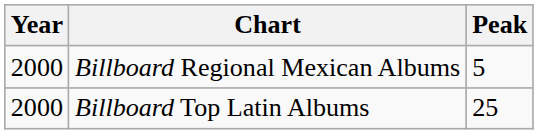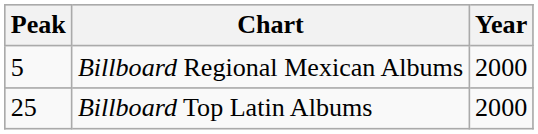columns swapped: Year <-> Peak
